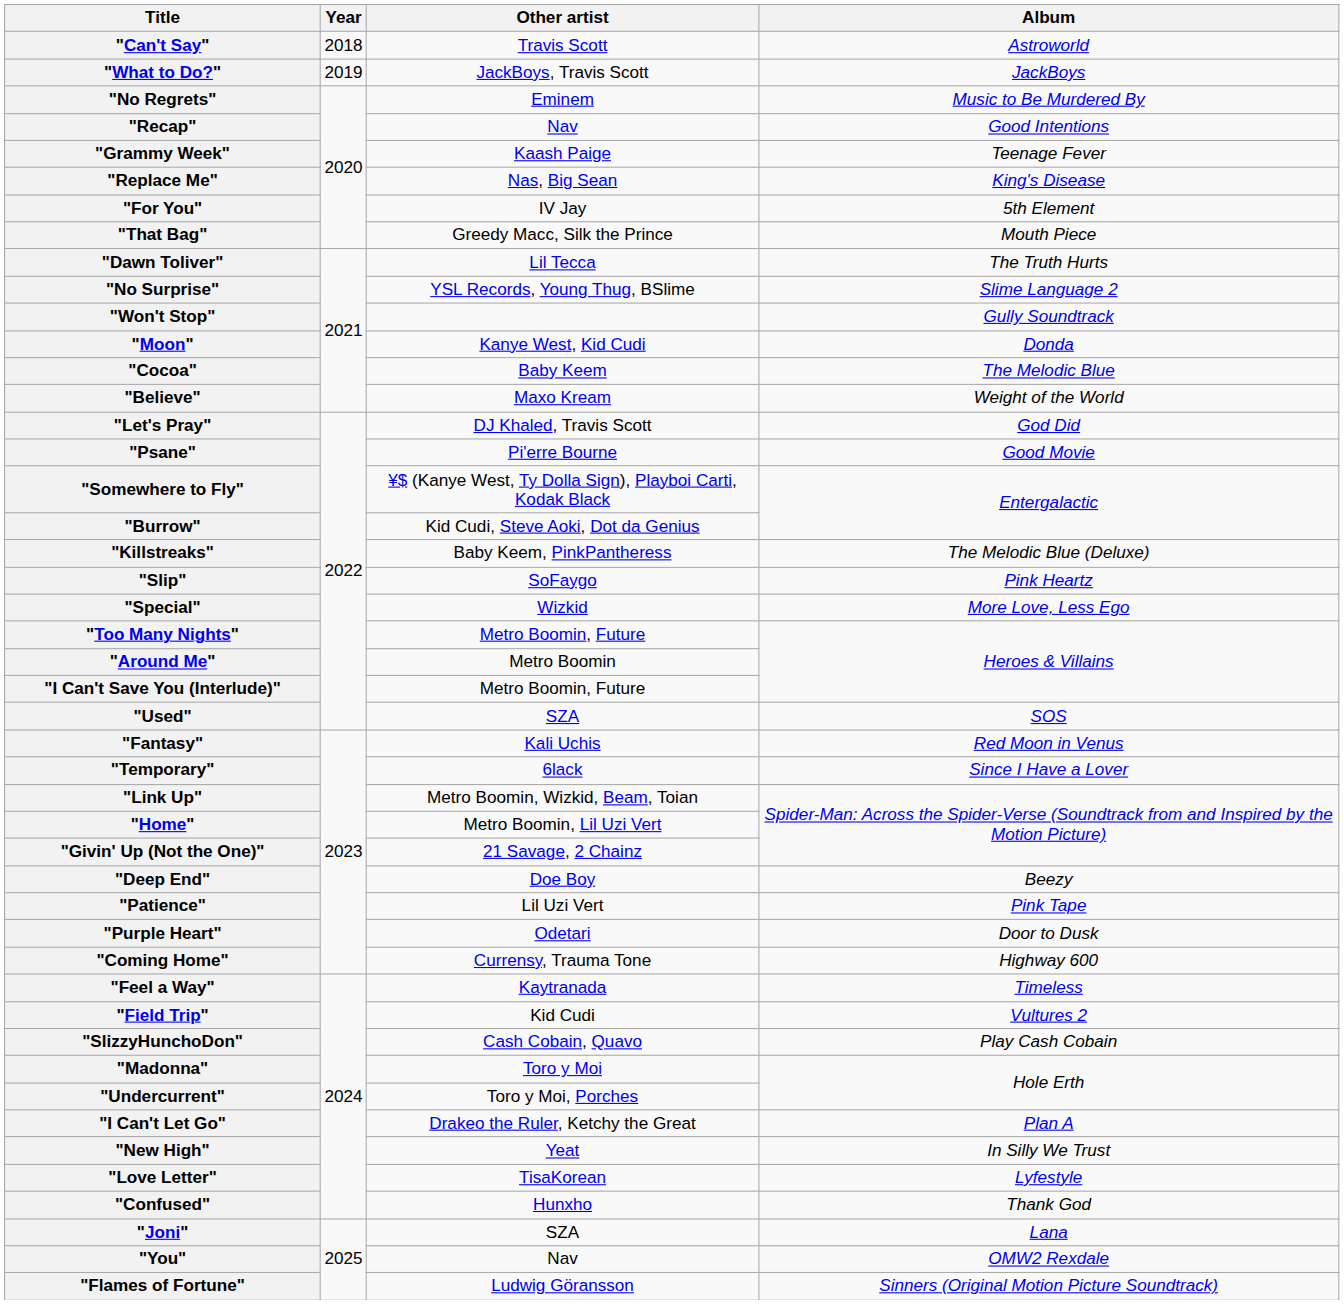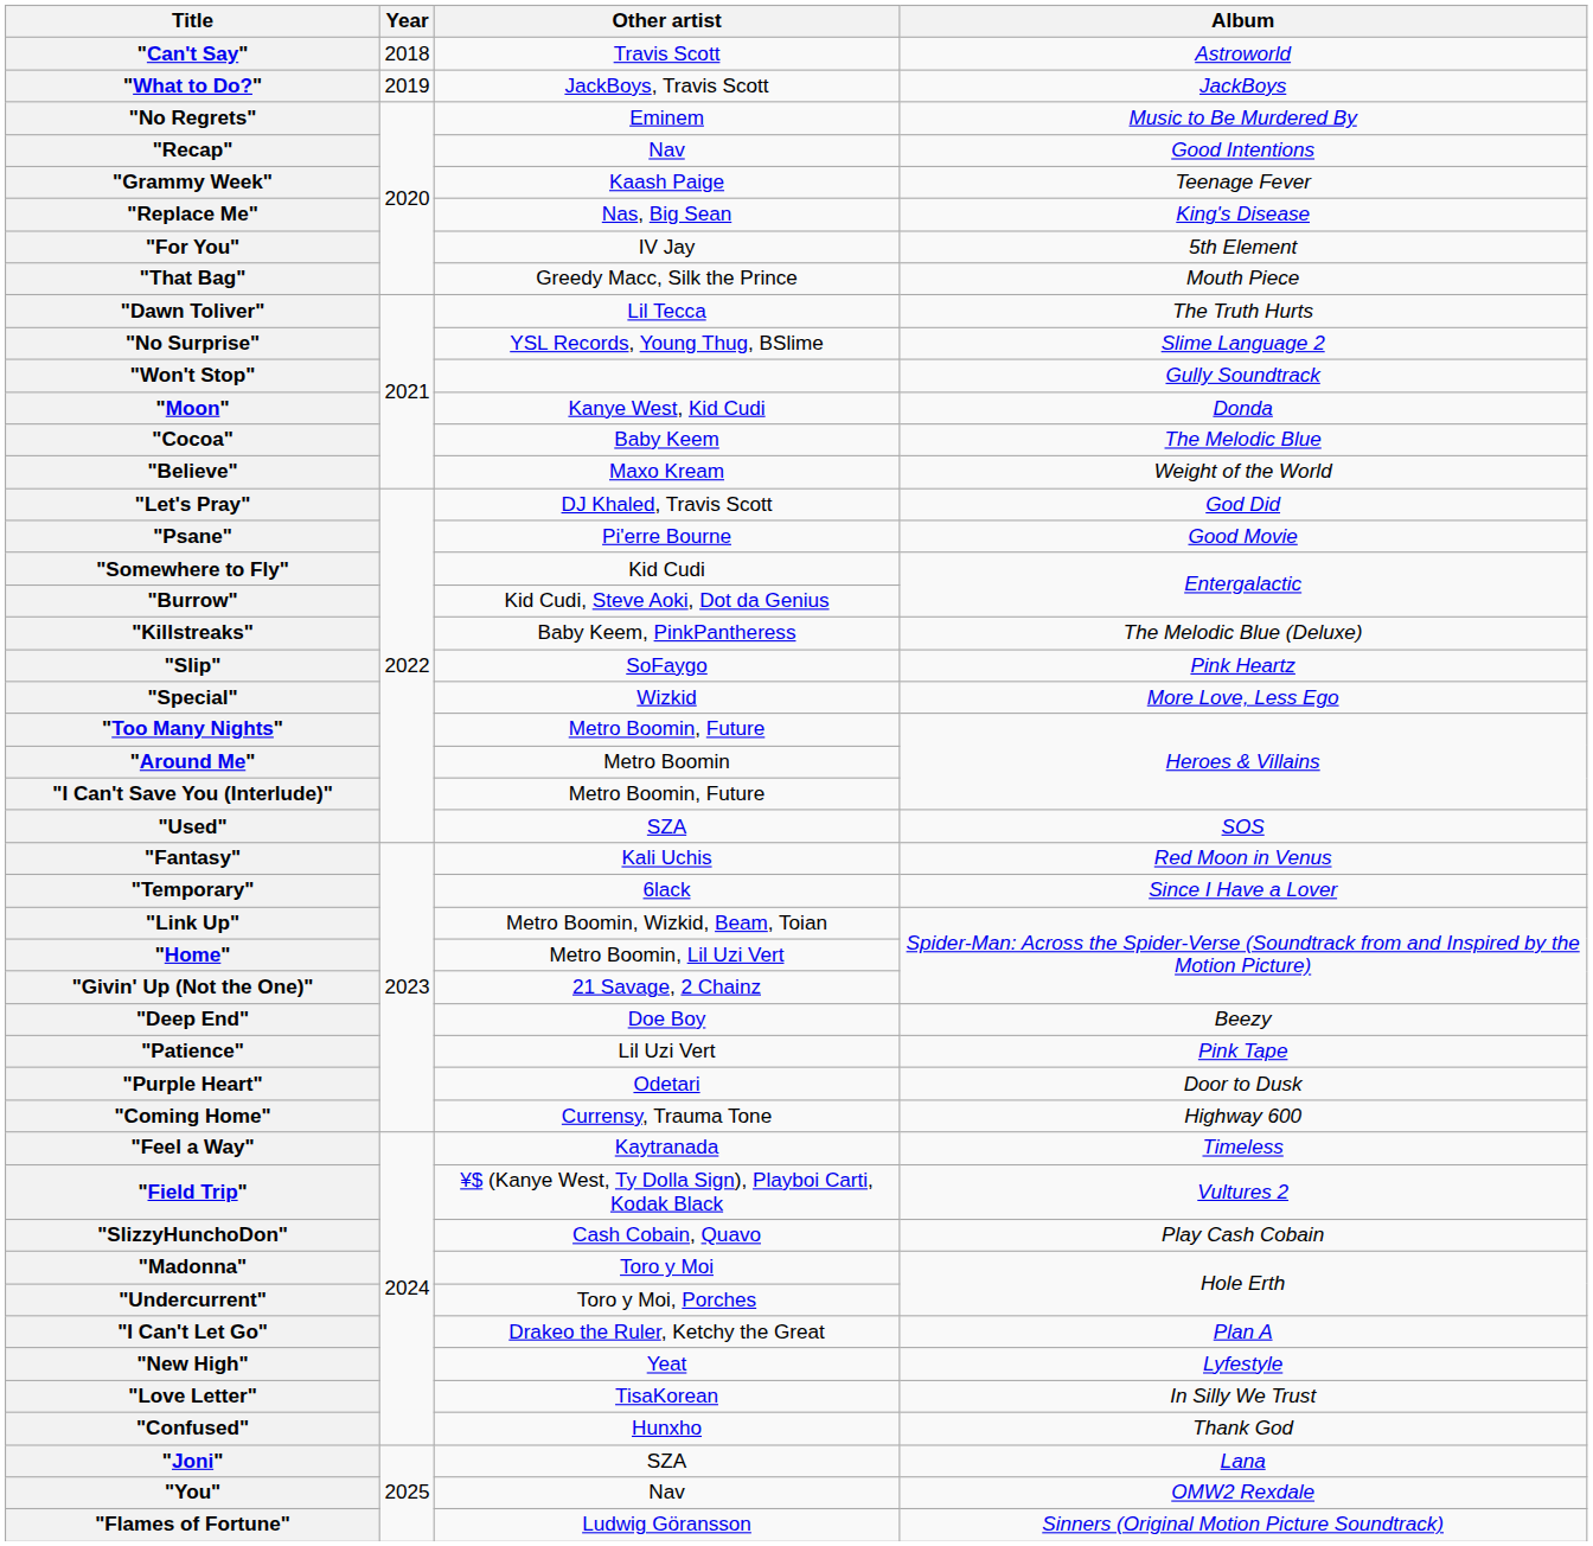"Somewhere to Fly" | Other artist: ¥$ (Kanye West, Ty Dolla Sign), Playboi Carti, Kodak Black -> Kid Cudi
"Field Trip" | Other artist: Kid Cudi -> ¥$ (Kanye West, Ty Dolla Sign), Playboi Carti, Kodak Black
"New High" | Album: In Silly We Trust -> Lyfestyle
"Love Letter" | Album: Lyfestyle -> In Silly We Trust
